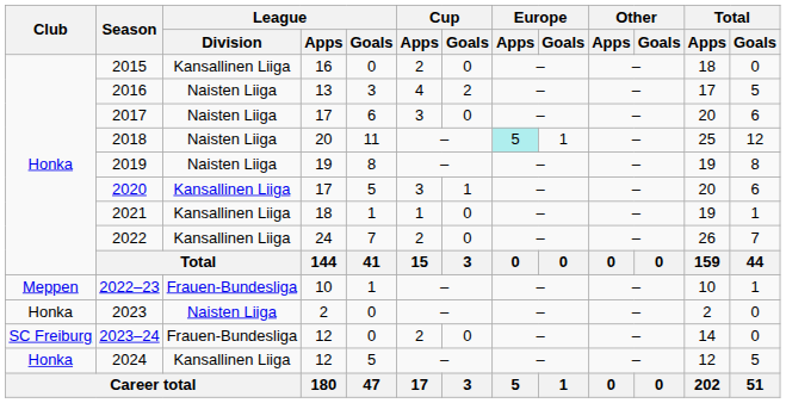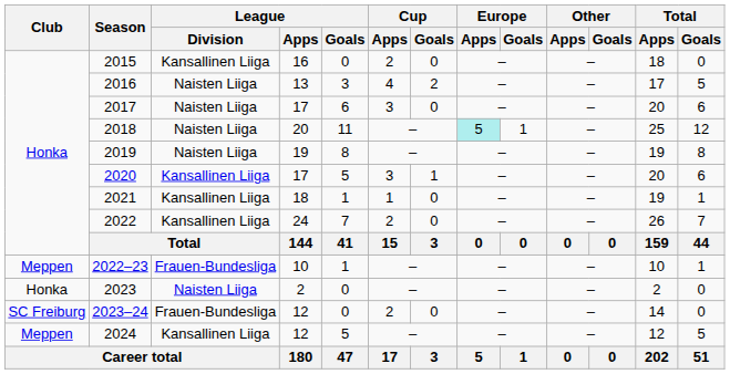2024 | Club: Honka -> Meppen
